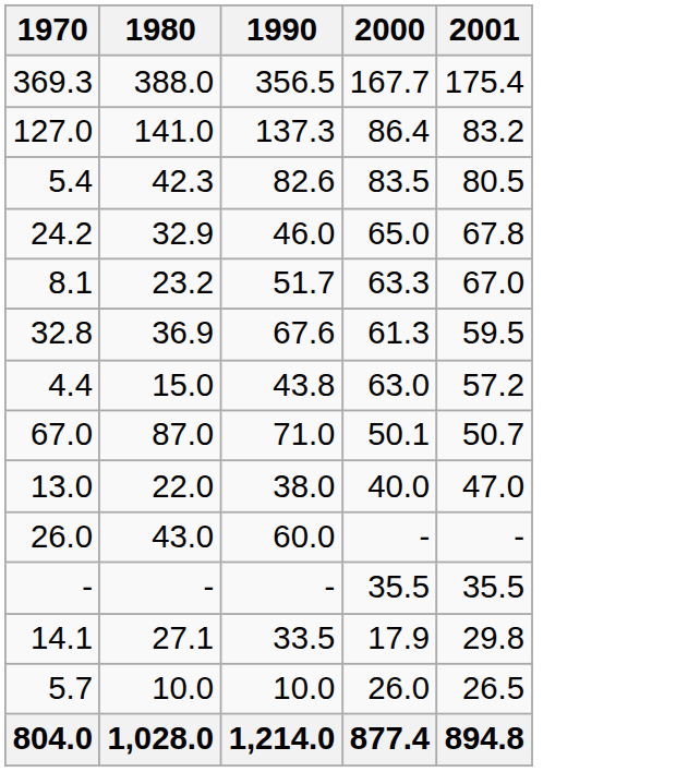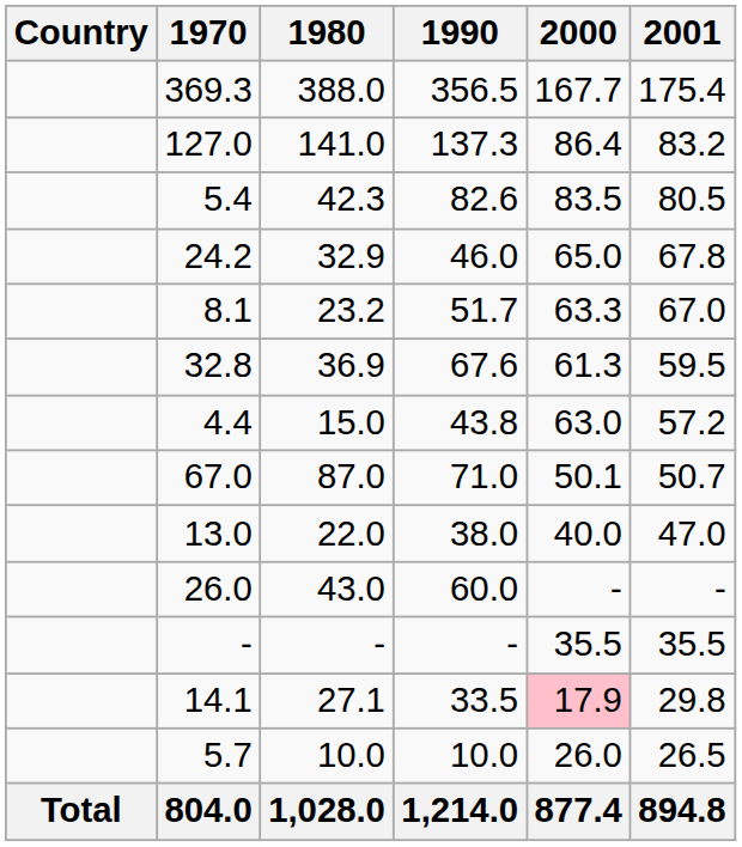+ column: Country | Total
14.1 | 2000: no background -> pink background
